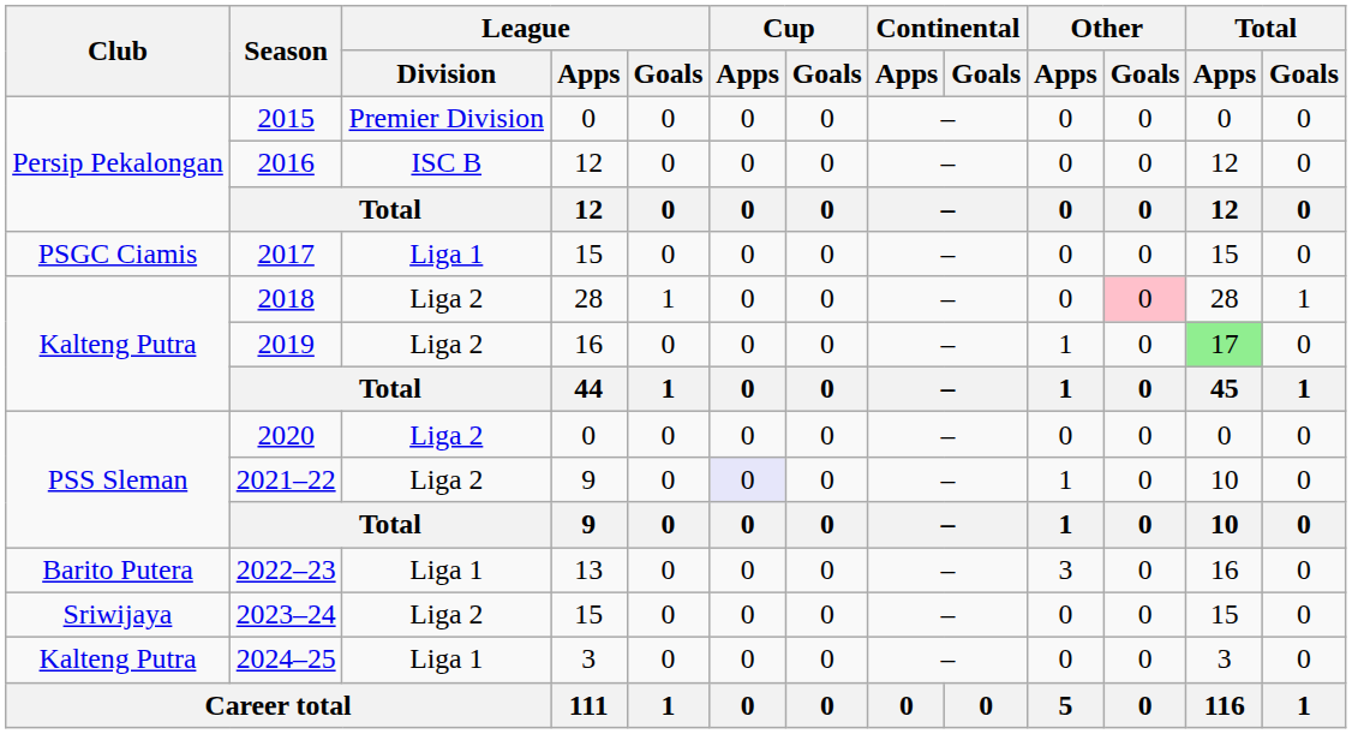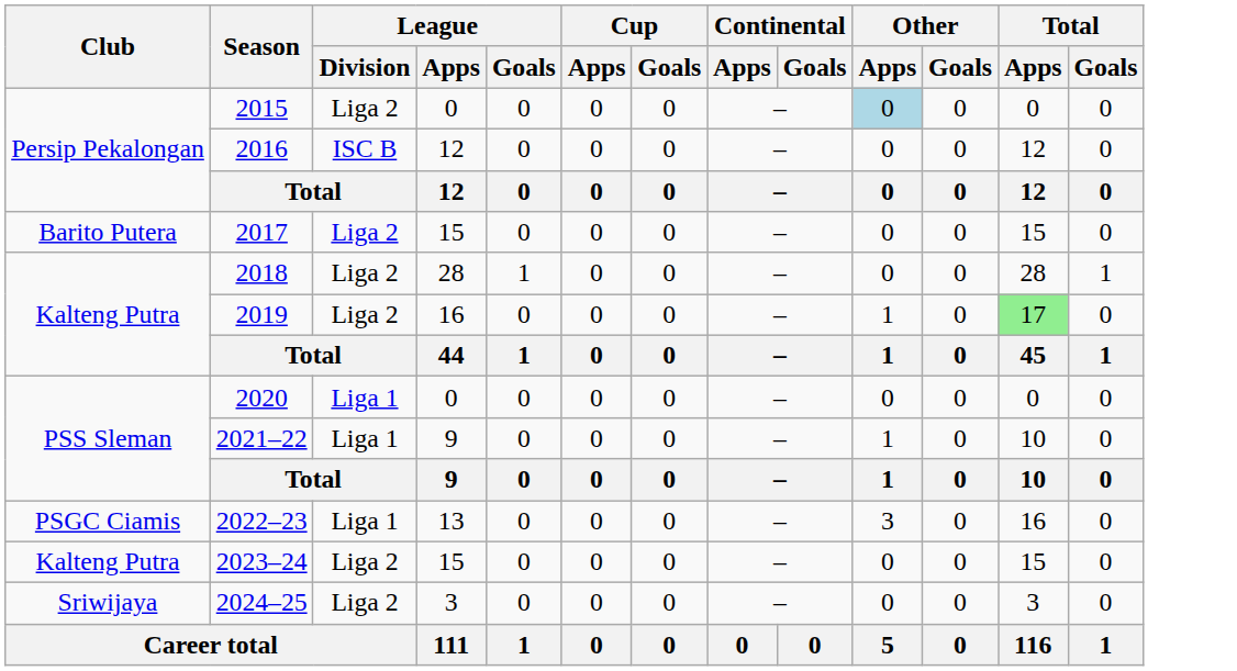2015 | League / Division: Premier Division -> Liga 2
2015 | Other / Apps: no background -> lightblue background
2017 | Club: PSGC Ciamis -> Barito Putera
2017 | League / Division: Liga 1 -> Liga 2
2018 | Other / Goals: pink background -> no background
2020 | League / Division: Liga 2 -> Liga 1
2021–22 | League / Division: Liga 2 -> Liga 1
2021–22 | Cup / Apps: lavender background -> no background
2022–23 | Club: Barito Putera -> PSGC Ciamis
2023–24 | Club: Sriwijaya -> Kalteng Putra
2024–25 | Club: Kalteng Putra -> Sriwijaya
2024–25 | League / Division: Liga 1 -> Liga 2
